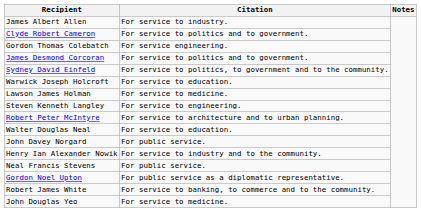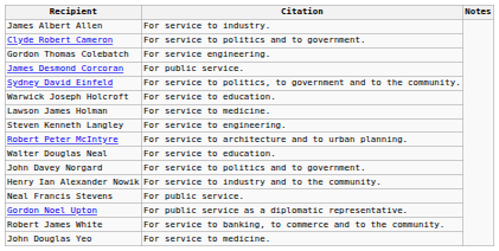James Desmond Corcoran | Citation: For service to politics and to government. -> For public service.
John Davey Norgard | Citation: For public service. -> For service to politics and to government.
